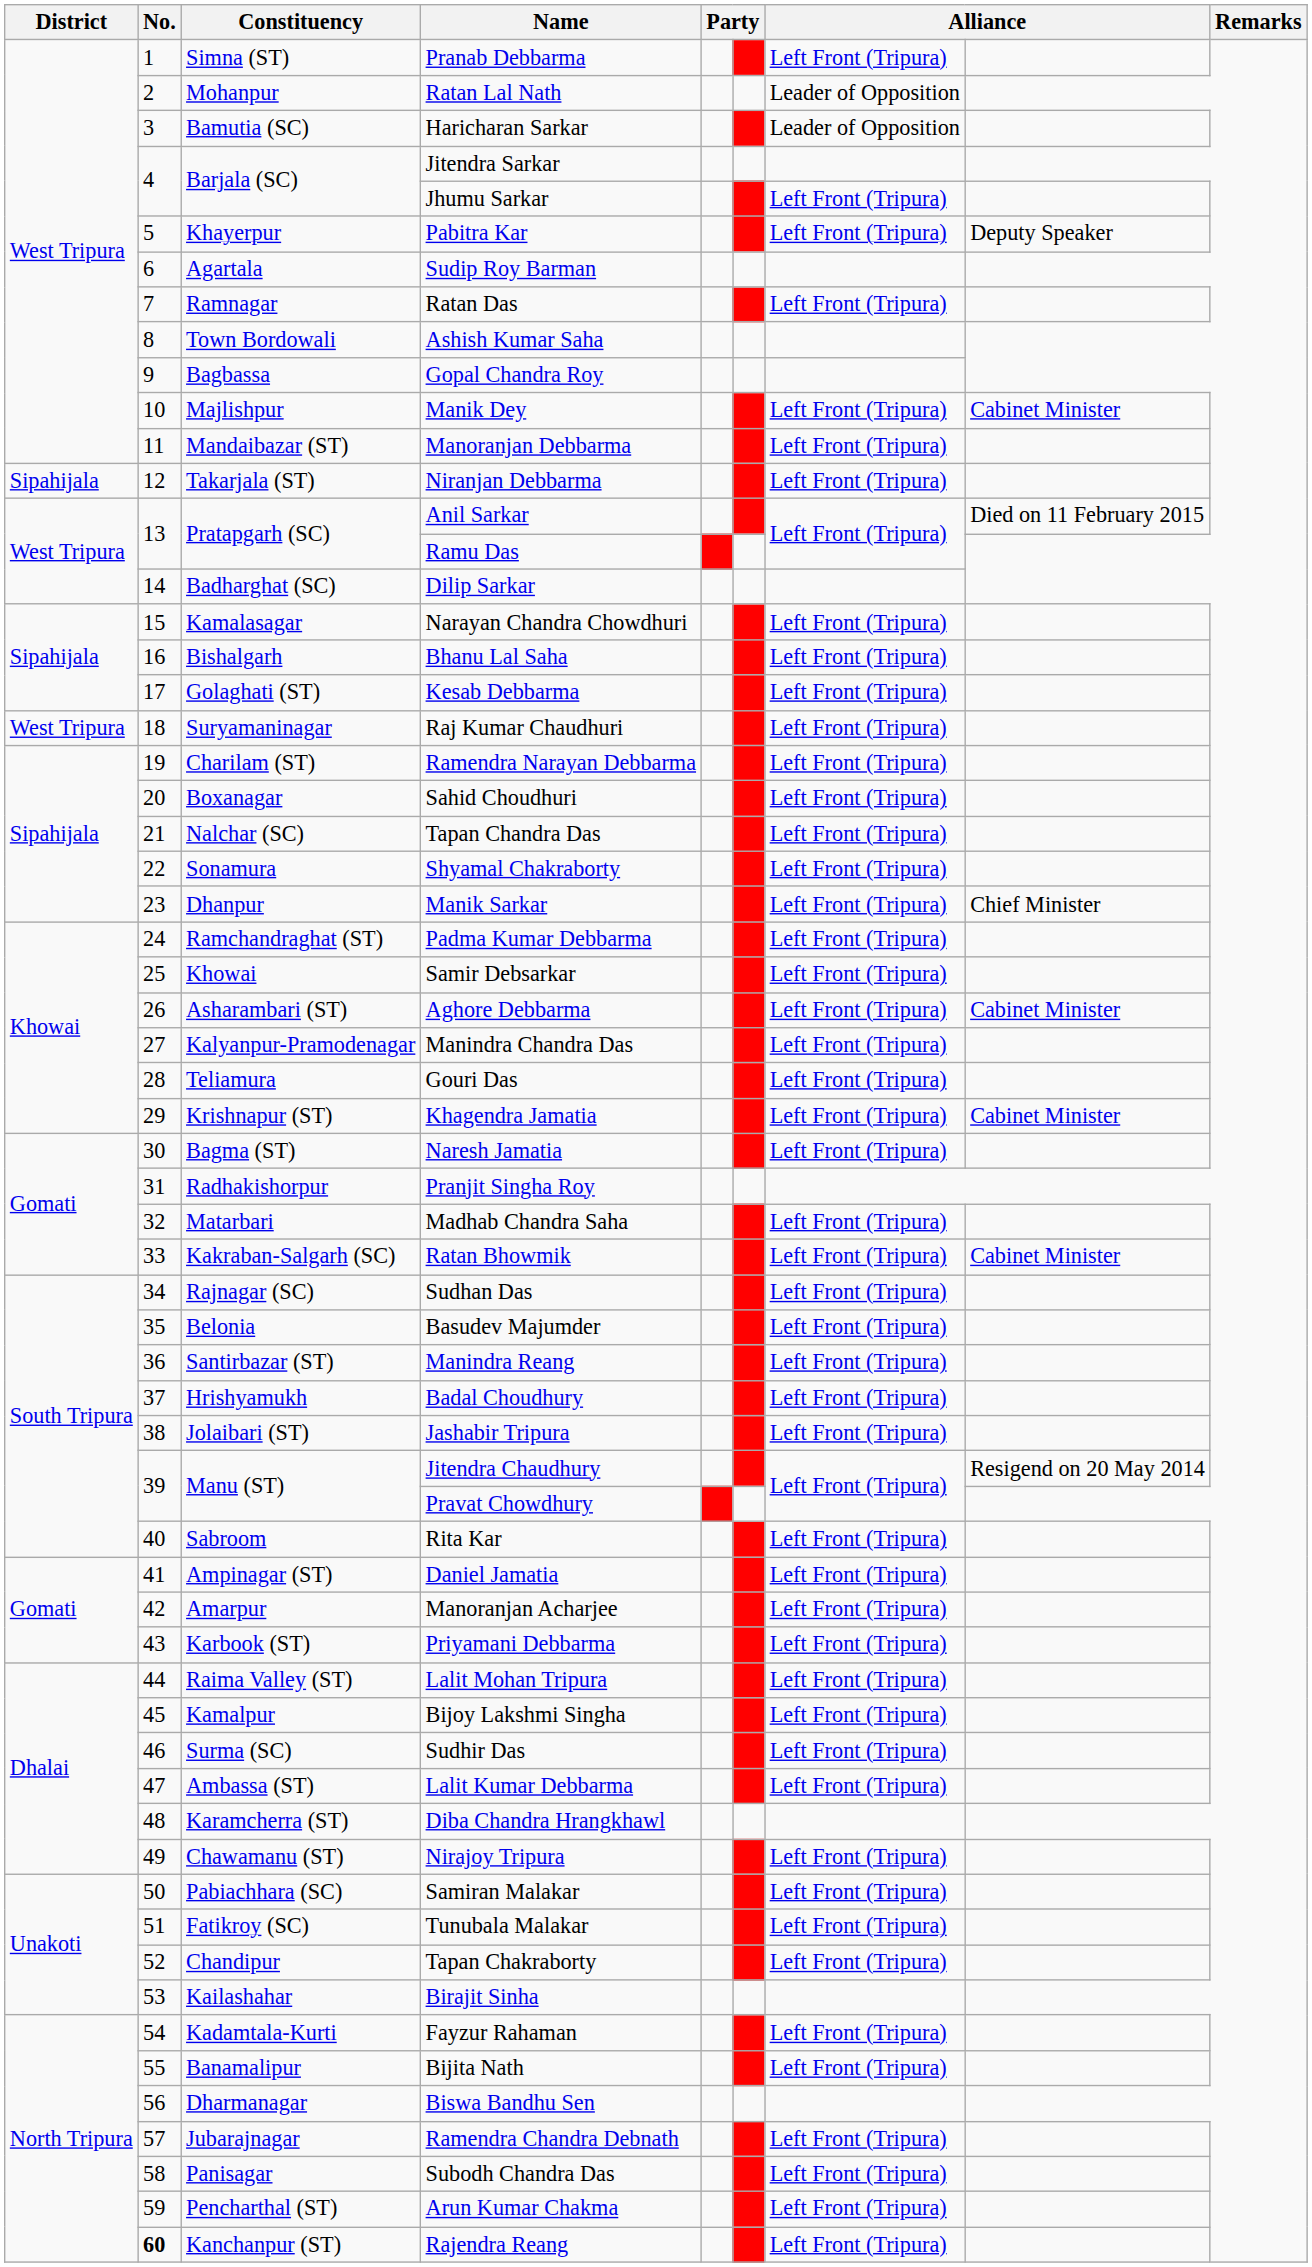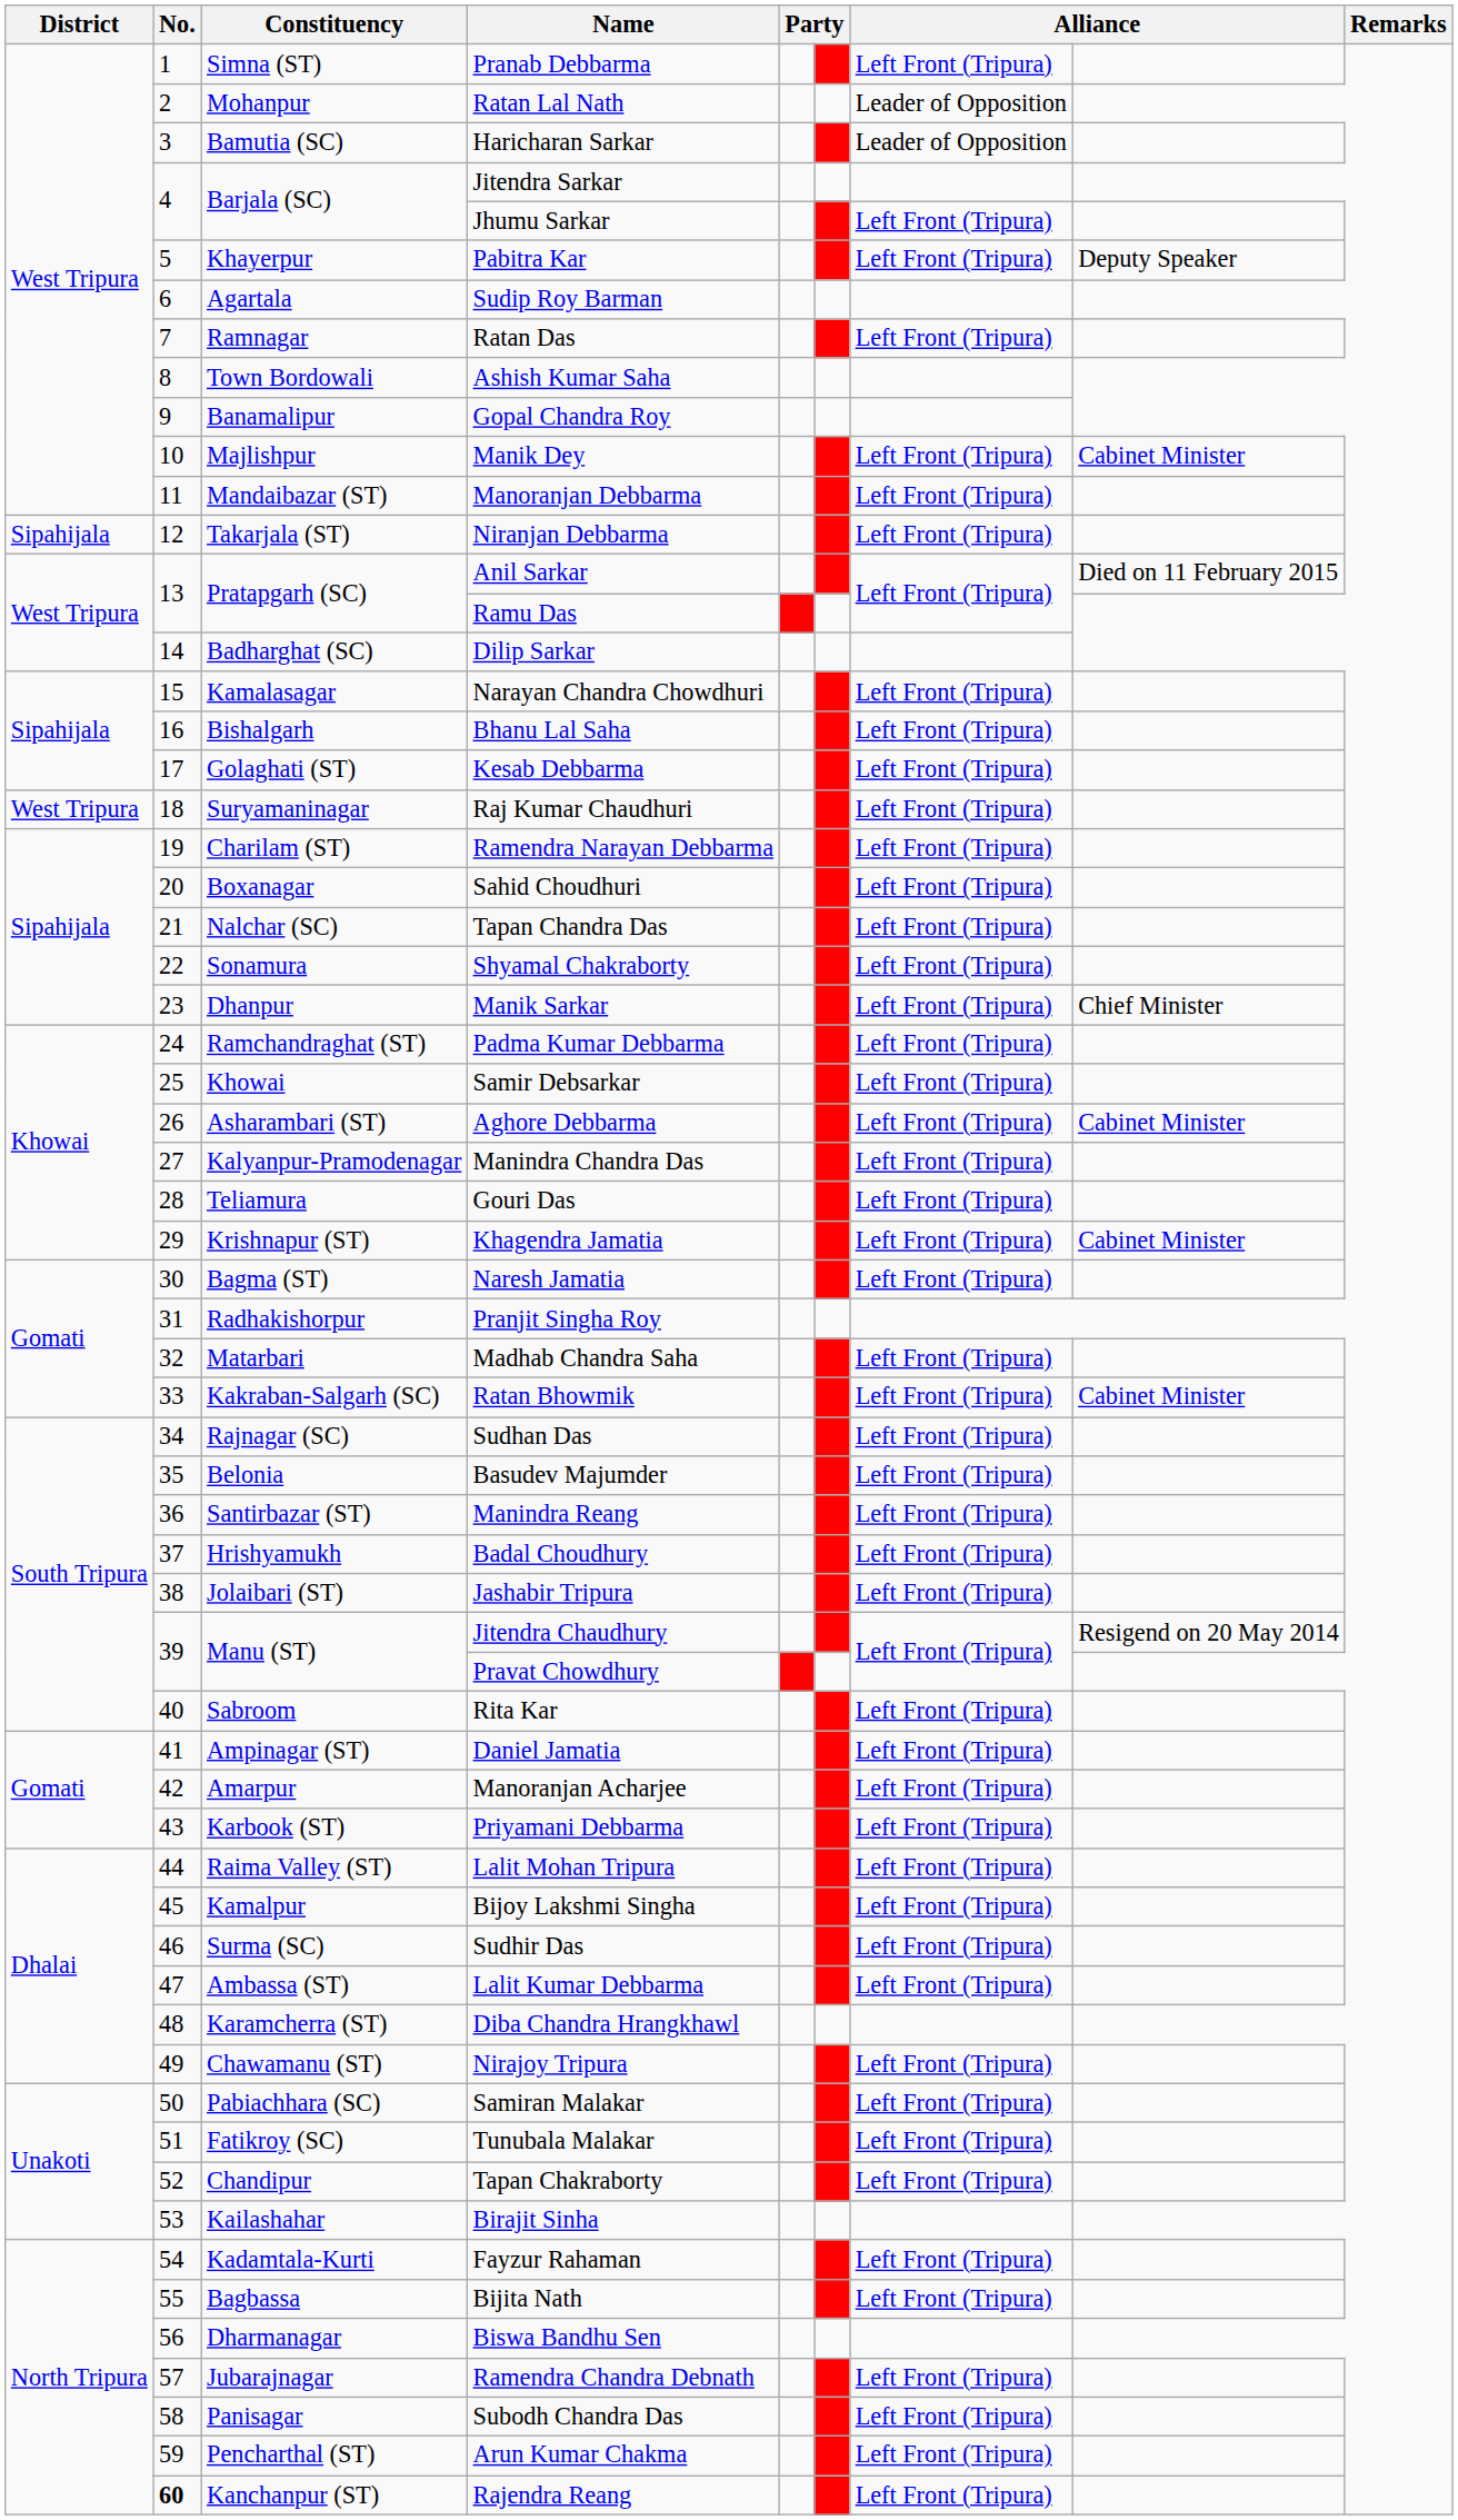Gopal Chandra Roy | Constituency: Bagbassa -> Banamalipur
Bijita Nath | Constituency: Banamalipur -> Bagbassa
